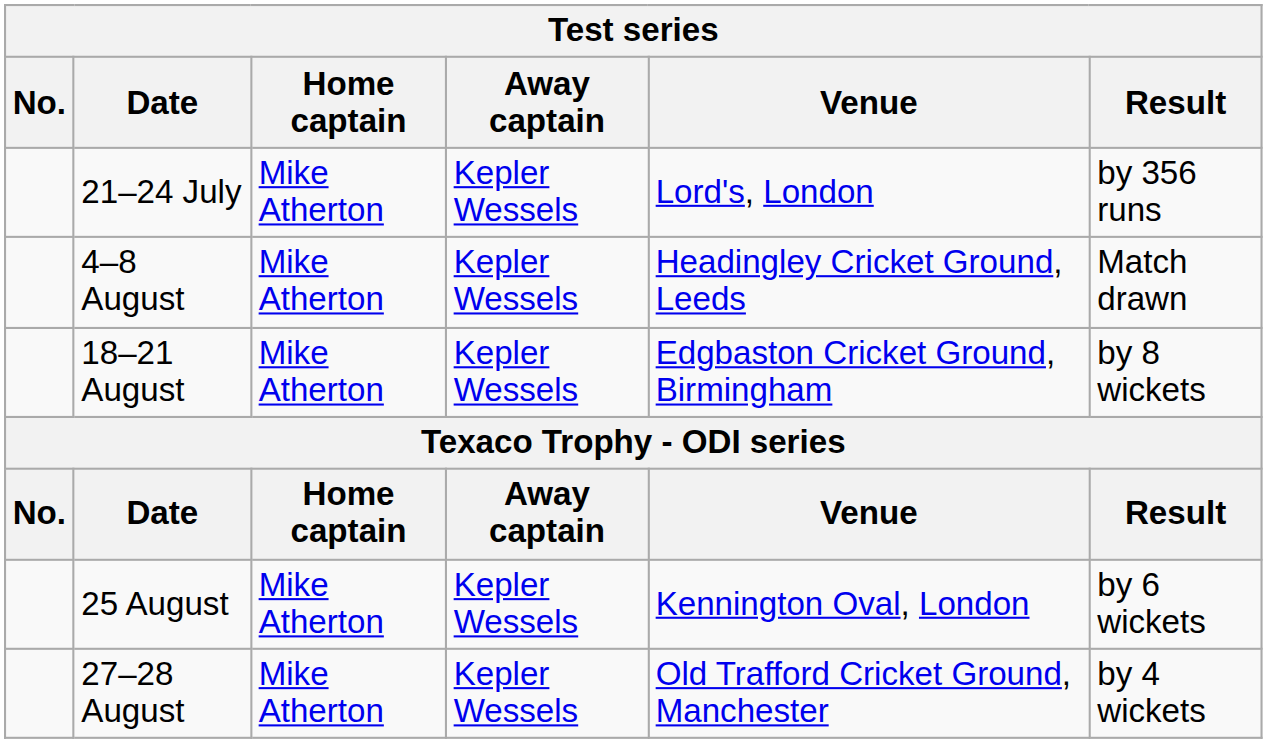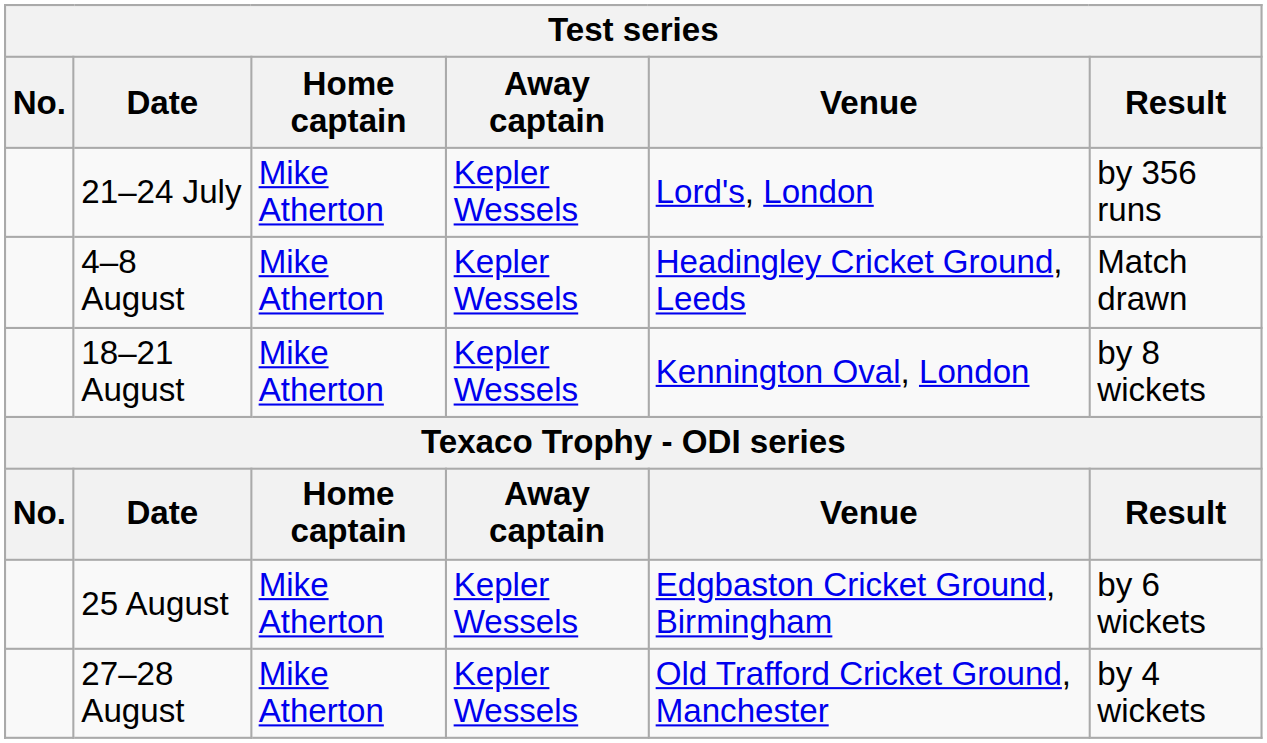18–21 August | Venue: Edgbaston Cricket Ground, Birmingham -> Kennington Oval, London
25 August | Venue: Kennington Oval, London -> Edgbaston Cricket Ground, Birmingham
